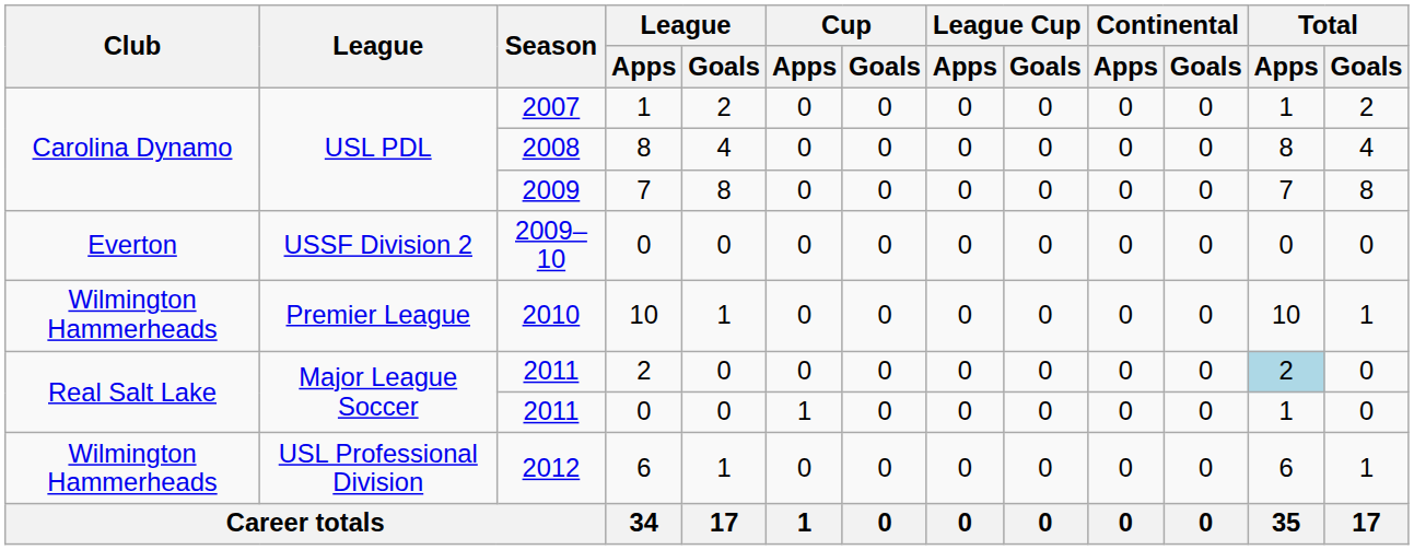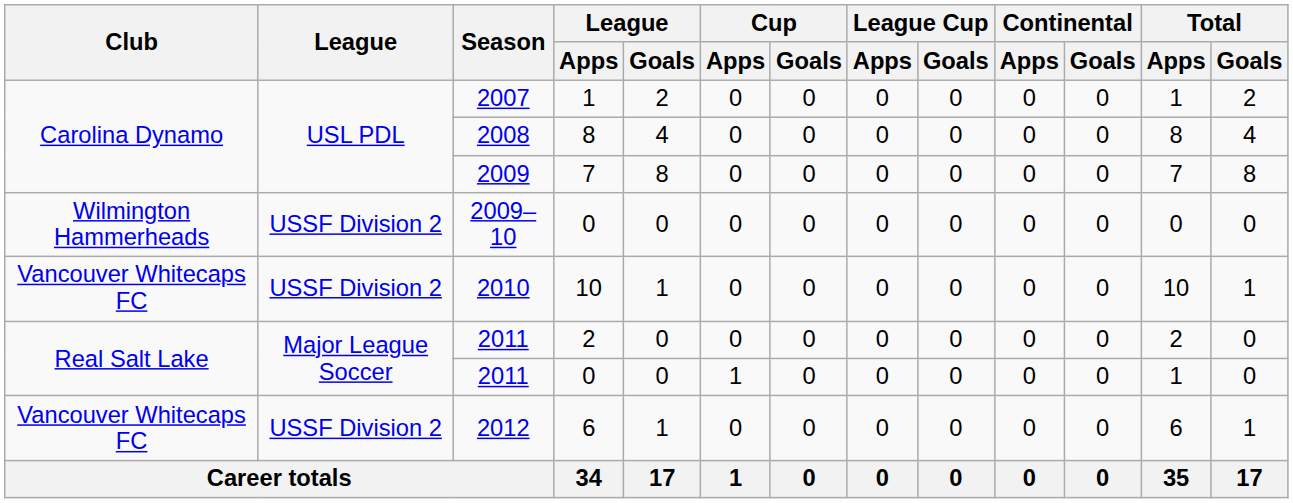2009–10 | Club: Everton -> Wilmington Hammerheads
2010 | Club: Wilmington Hammerheads -> Vancouver Whitecaps FC
2010 | League: Premier League -> USSF Division 2
2011 / 2 | Total / Apps: lightblue background -> no background
2012 | Club: Wilmington Hammerheads -> Vancouver Whitecaps FC
2012 | League: USL Professional Division -> USSF Division 2
